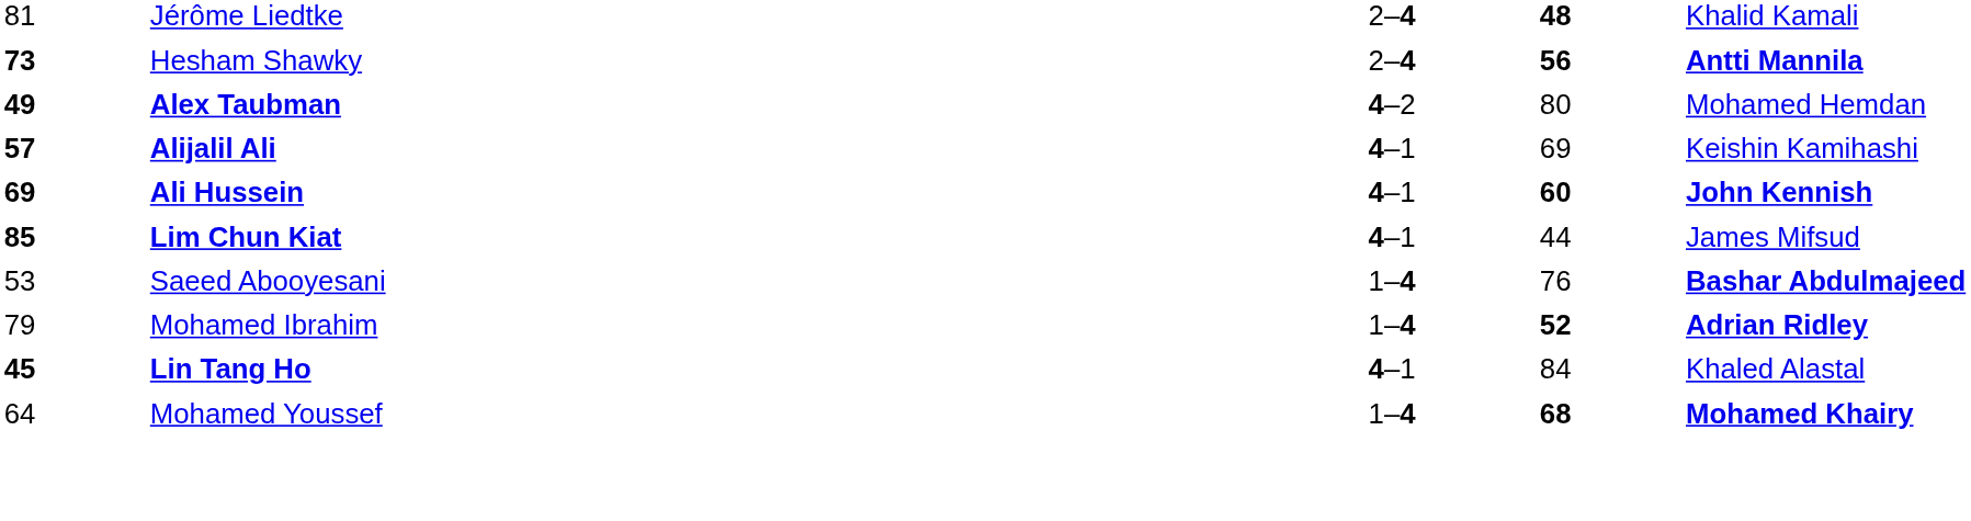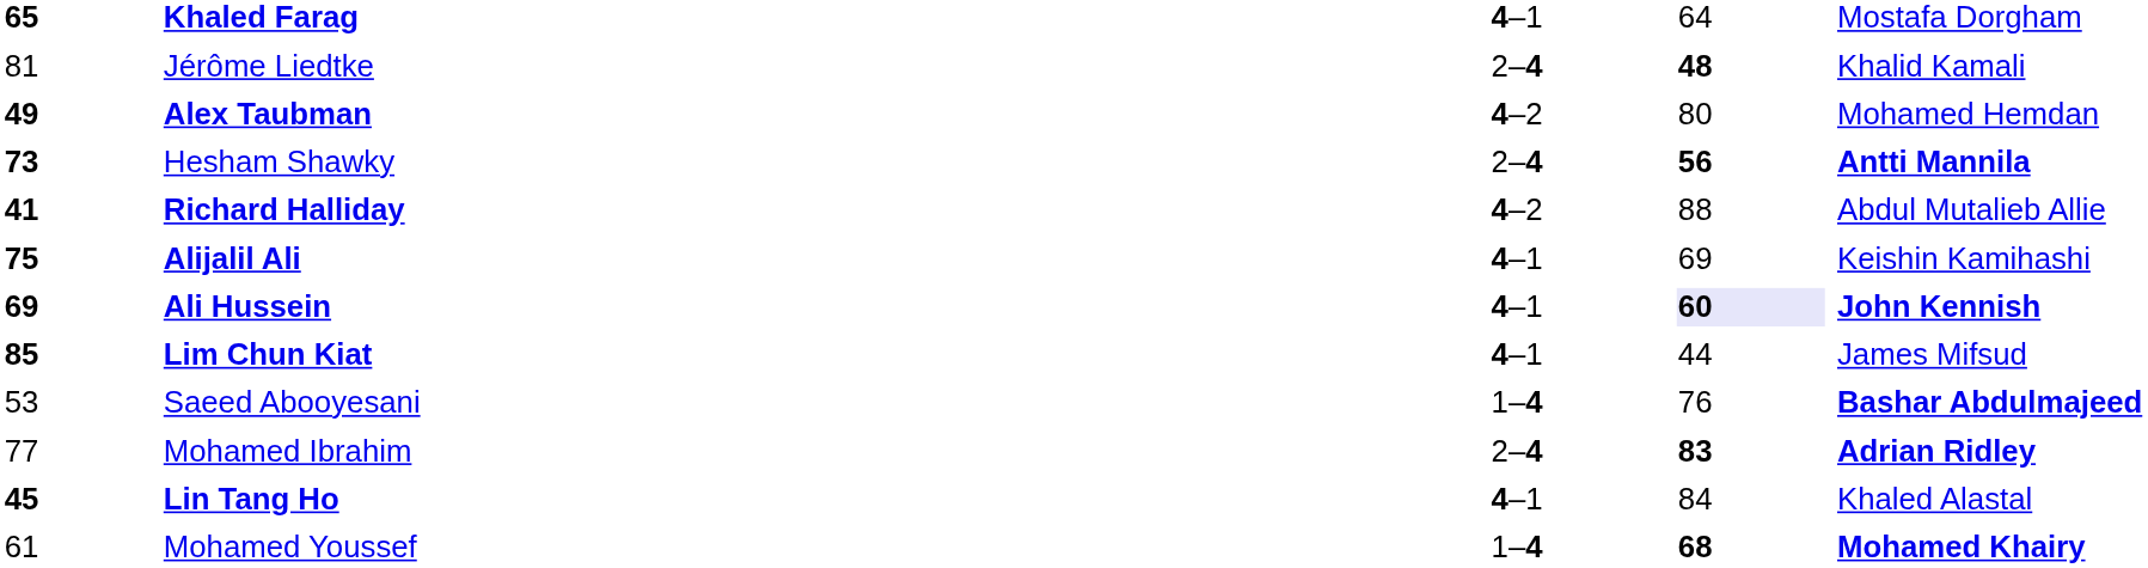+ row: 65 | Khaled Farag | 4–1 | 64 | Mostafa Dorgham
rows swapped: Alex Taubman <-> Hesham Shawky
+ row: 41 | Richard Halliday | 4–2 | 88 | Abdul Mutalieb Allie
Alijalil Ali | column 1: 57 -> 75
Ali Hussein | column 4: no background -> lavender background
Mohamed Ibrahim | column 1: 79 -> 77
Mohamed Ibrahim | column 3: 1–4 -> 2–4
Mohamed Ibrahim | column 4: 52 -> 83
Mohamed Youssef | column 1: 64 -> 61
